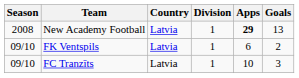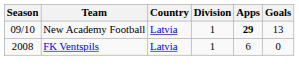New Academy Football | Season: 2008 -> 09/10
FK Ventspils | Season: 09/10 -> 2008
FK Ventspils | Goals: 2 -> 0
- row: 09/10 | FC Tranzīts | Latvia | 1 | 10 | 3
